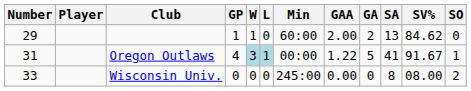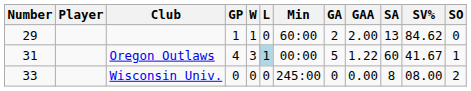columns swapped: GA <-> GAA
Oregon Outlaws | W: lightblue background -> no background
Oregon Outlaws | SA: 41 -> 60
Oregon Outlaws | SV%: 91.67 -> 41.67
